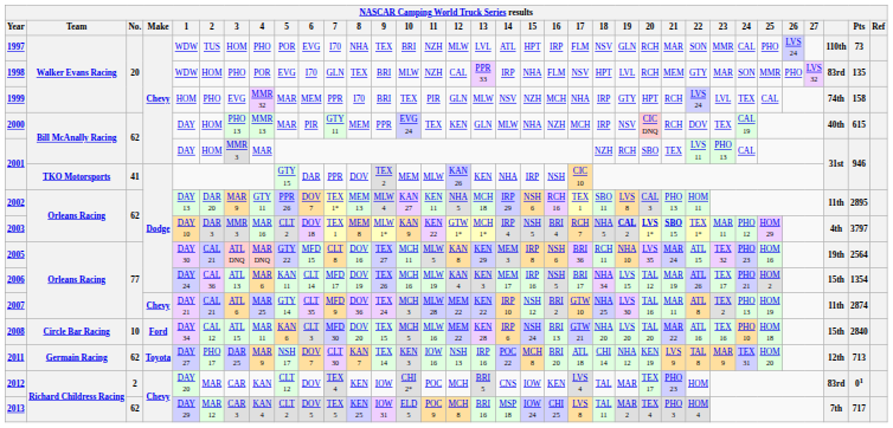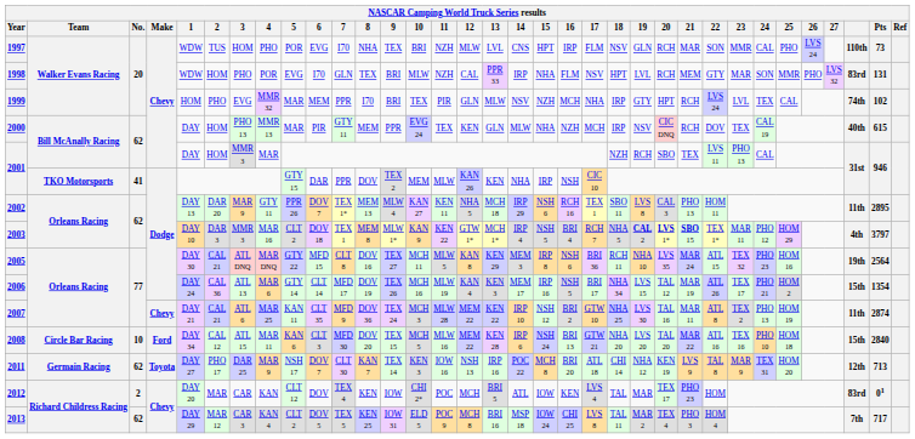1997 | 14: ATL -> CNS
1998 | Pts: 135 -> 131
1999 | Pts: 158 -> 102
2006 | 5: KAN 11 -> GTY 14
2007 | 5: GTY 14 -> KAN 11
2012 | 14: CNS -> ATL
